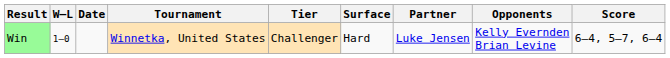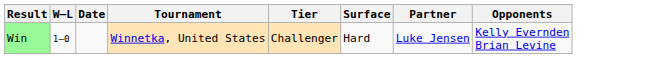- column: Score | 6–4, 5–7, 6–4
